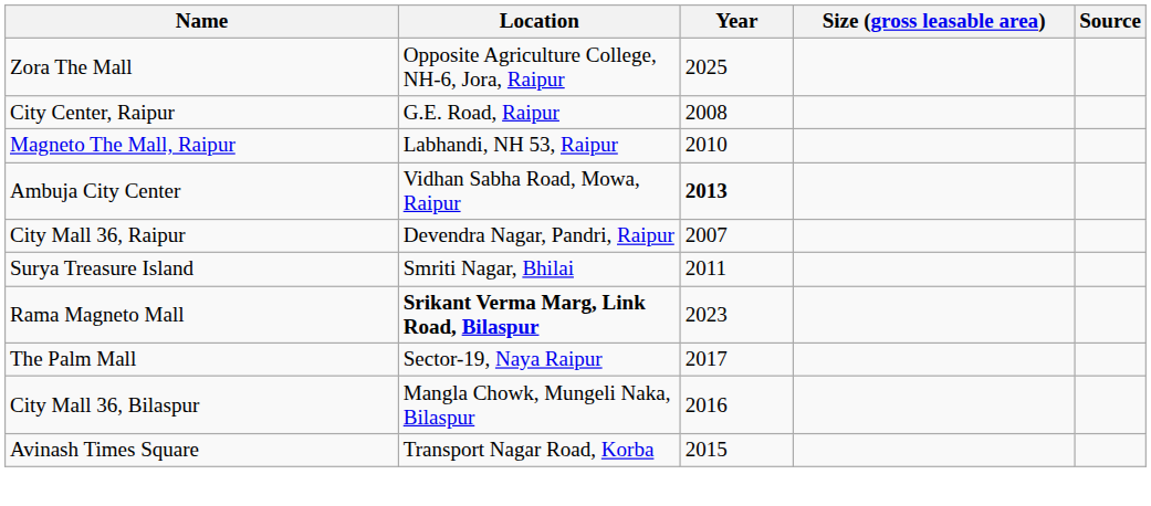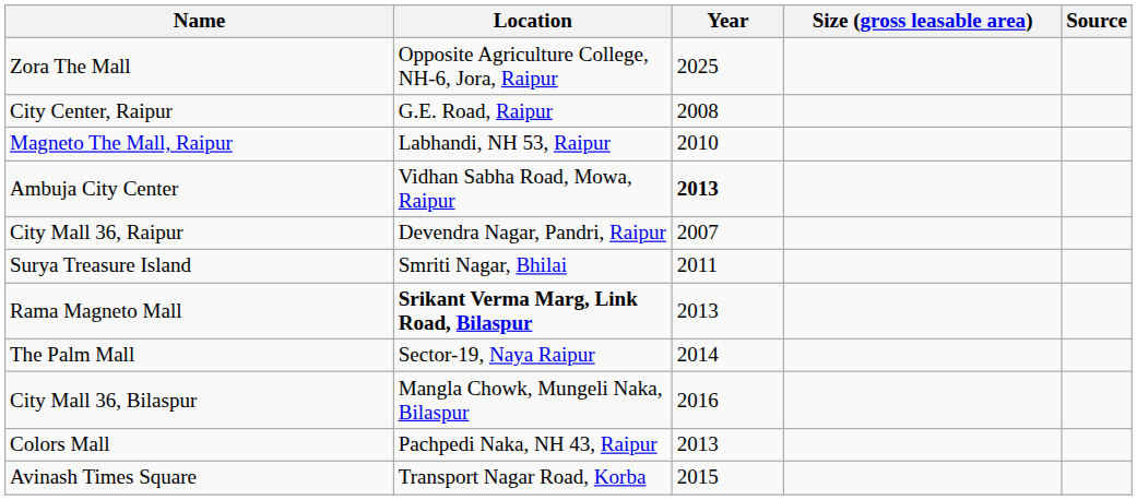Rama Magneto Mall | Year: 2023 -> 2013
The Palm Mall | Year: 2017 -> 2014
+ row: Colors Mall | Pachpedi Naka, NH 43, Raipur | 2013
